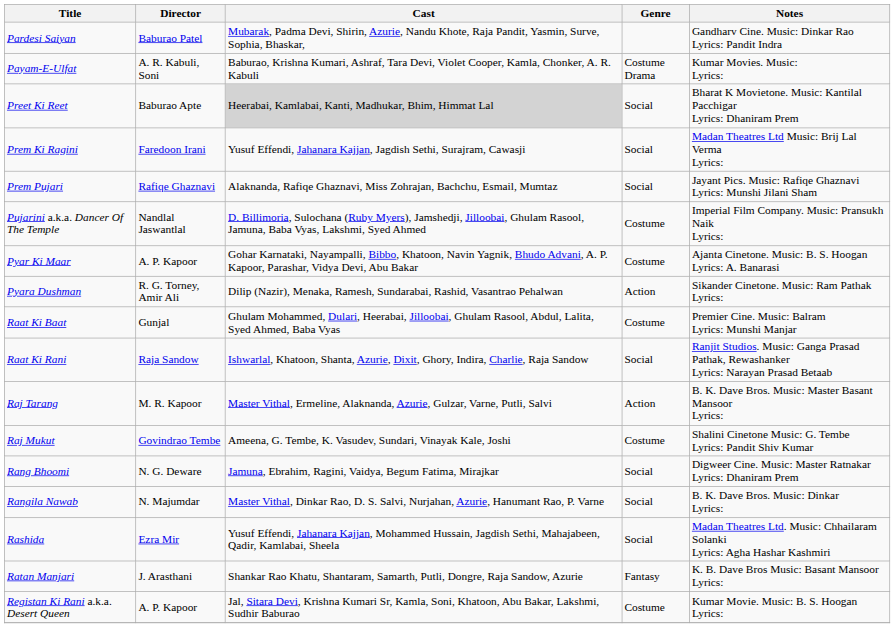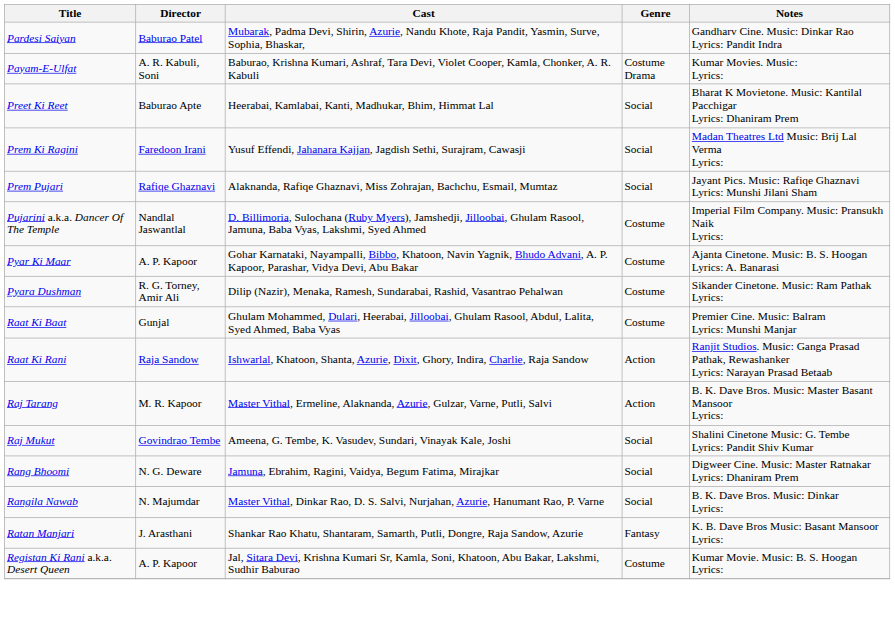Preet Ki Reet | Cast: lightgrey background -> no background
Pyara Dushman | Genre: Action -> Costume
Raat Ki Rani | Genre: Social -> Action
Raj Mukut | Genre: Costume -> Social
- row: Rashida | Ezra Mir | Yusuf Effendi, Jahanara Kajjan, Mohammed Hussain, Jagdish Sethi, Mahajabeen, Qadir, Kamlabai, Sheela | Social | Madan Theatres Ltd. Music: Chhailaram Solanki Lyrics: Agha Hashar Kashmiri
